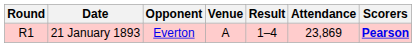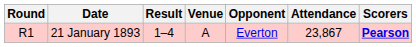columns swapped: Opponent <-> Result
21 January 1893 | Attendance: 23,869 -> 23,867
